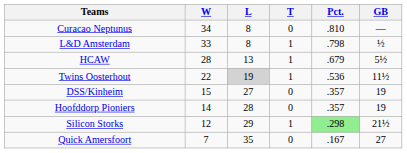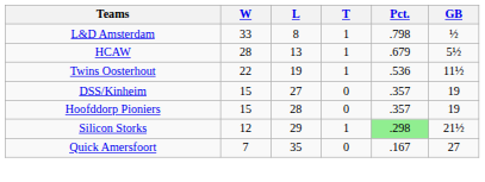- row: Curacao Neptunus | 34 | 8 | 0 | .810 | —
Twins Oosterhout | L: lightgrey background -> no background
Hoofddorp Pioniers | W: 14 -> 15
